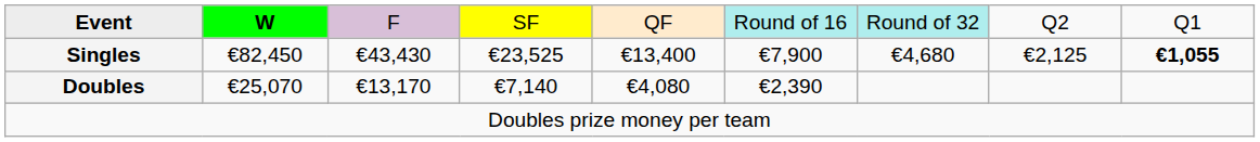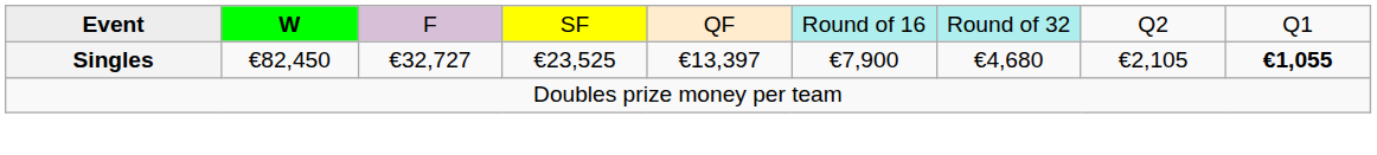Singles | column 3: €43,430 -> €32,727
Singles | column 5: €13,400 -> €13,397
Singles | column 8: €2,125 -> €2,105
- row: Doubles | €25,070 | €13,170 | €7,140 | €4,080 | €2,390
